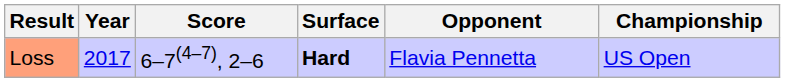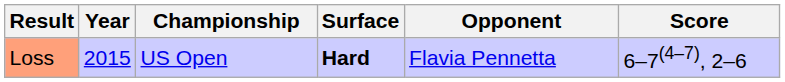columns swapped: Championship <-> Score
Loss | Year: 2017 -> 2015
